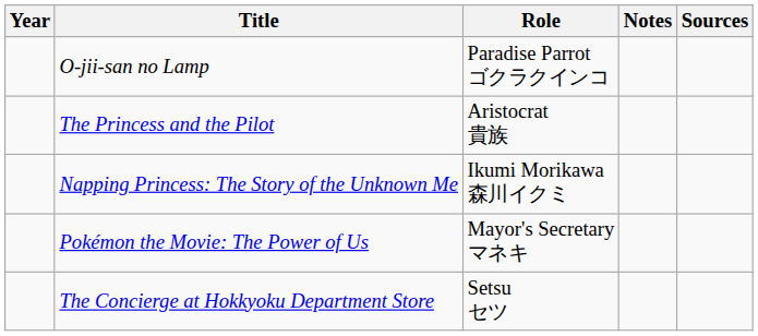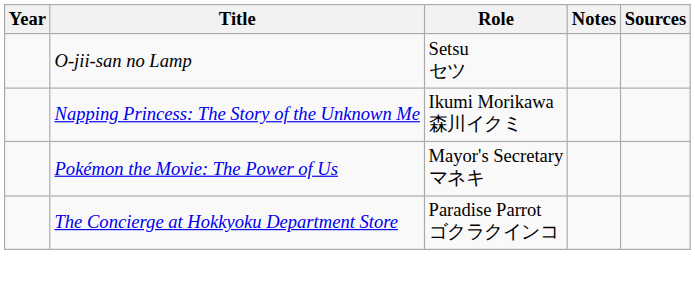O-jii-san no Lamp | Role: Paradise Parrot ゴクラクインコ -> Setsu セツ
- row: The Princess and the Pilot | Aristocrat 貴族
The Concierge at Hokkyoku Department Store | Role: Setsu セツ -> Paradise Parrot ゴクラクインコ
